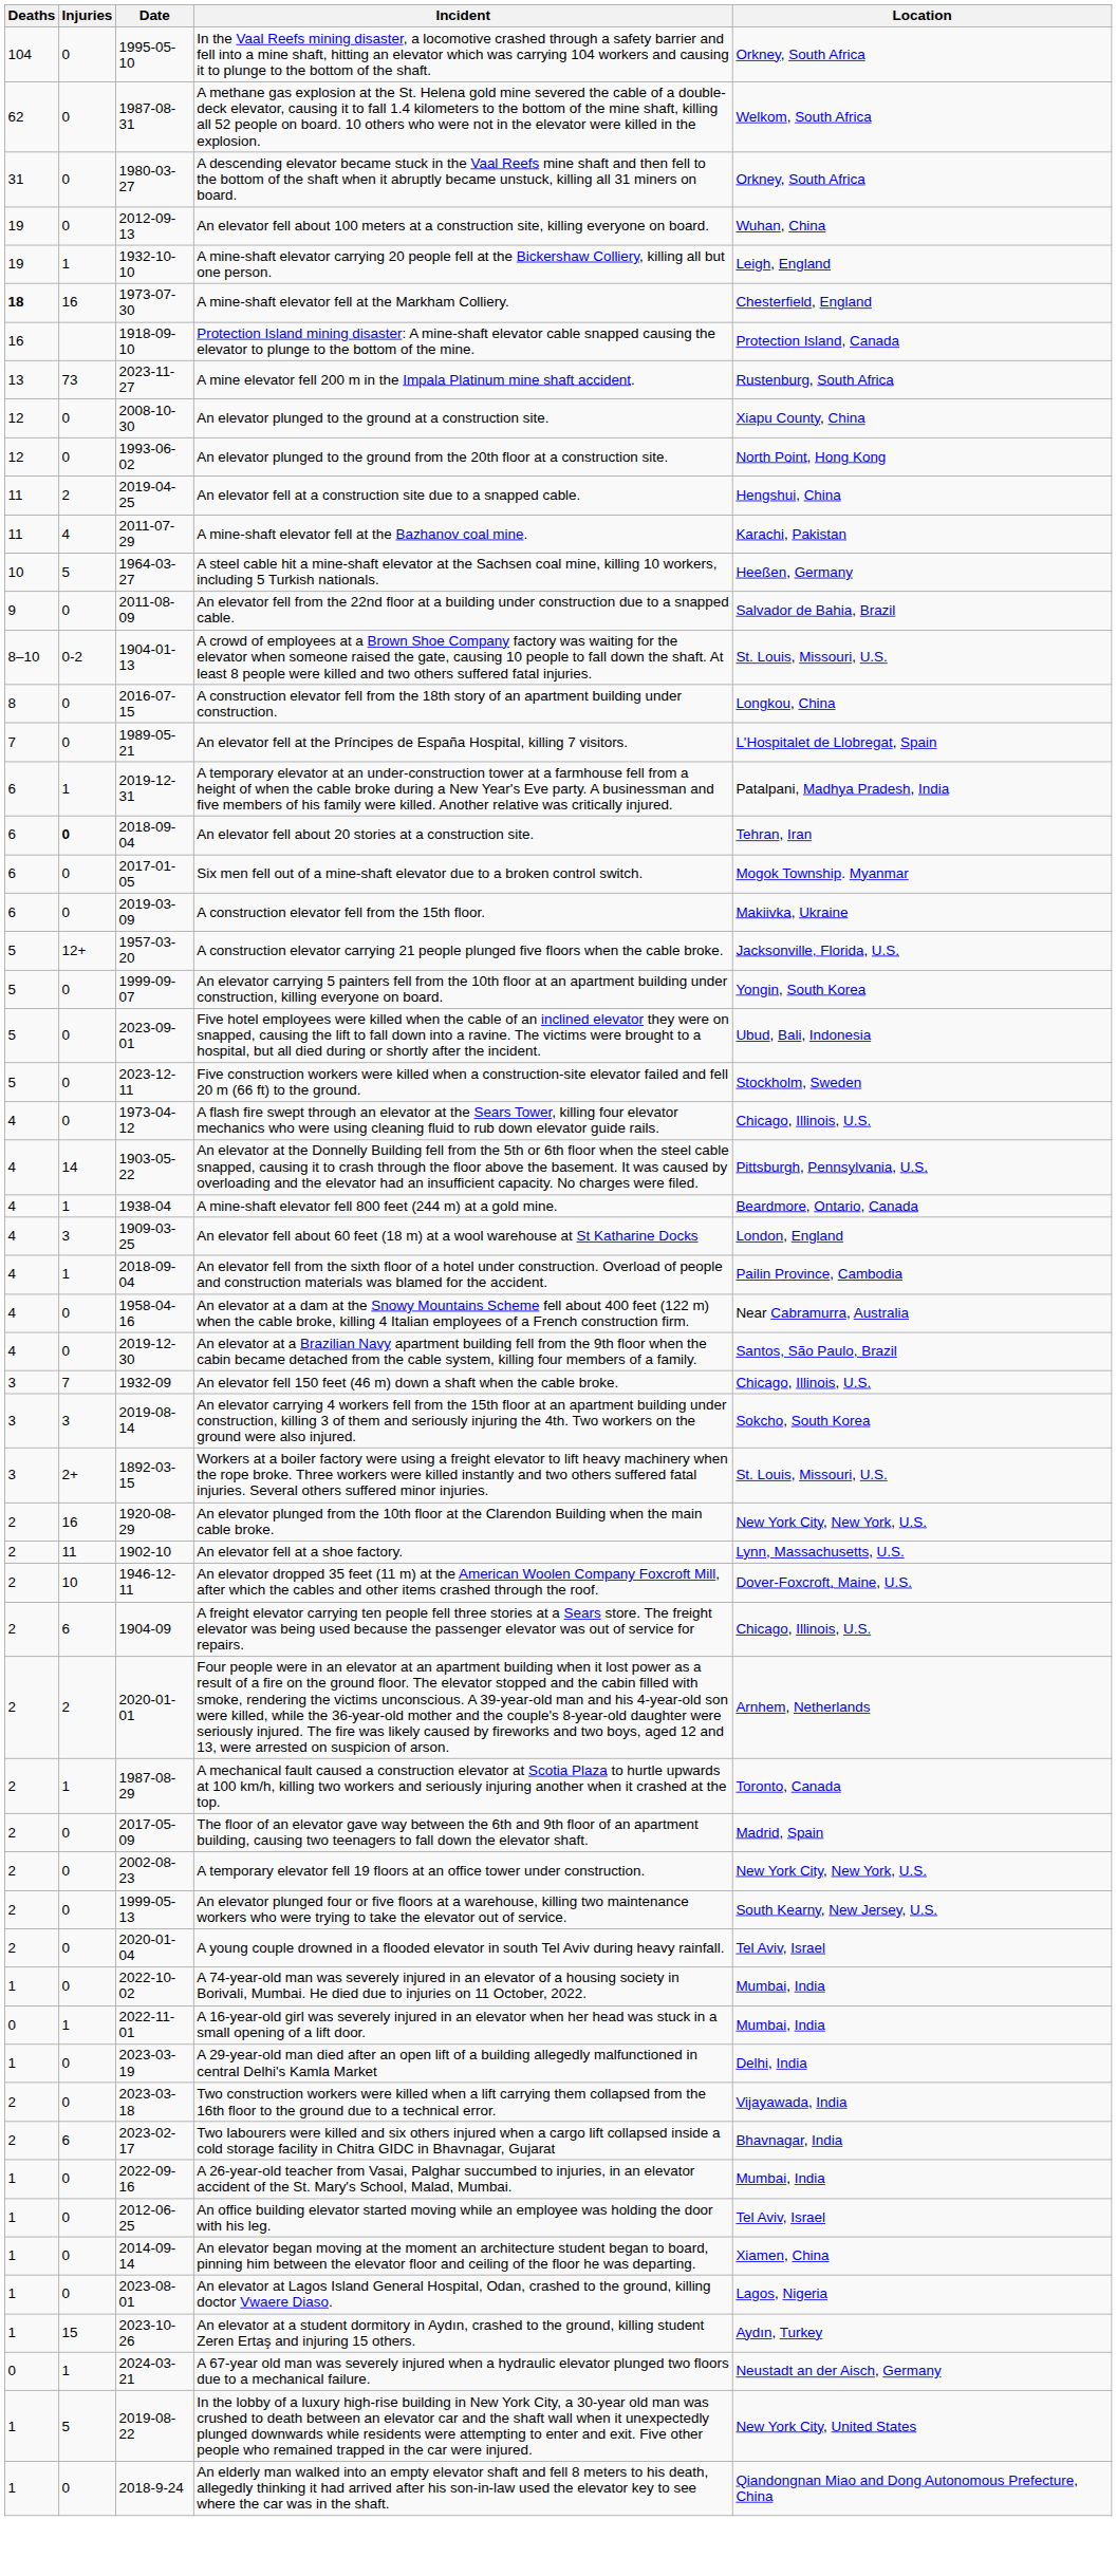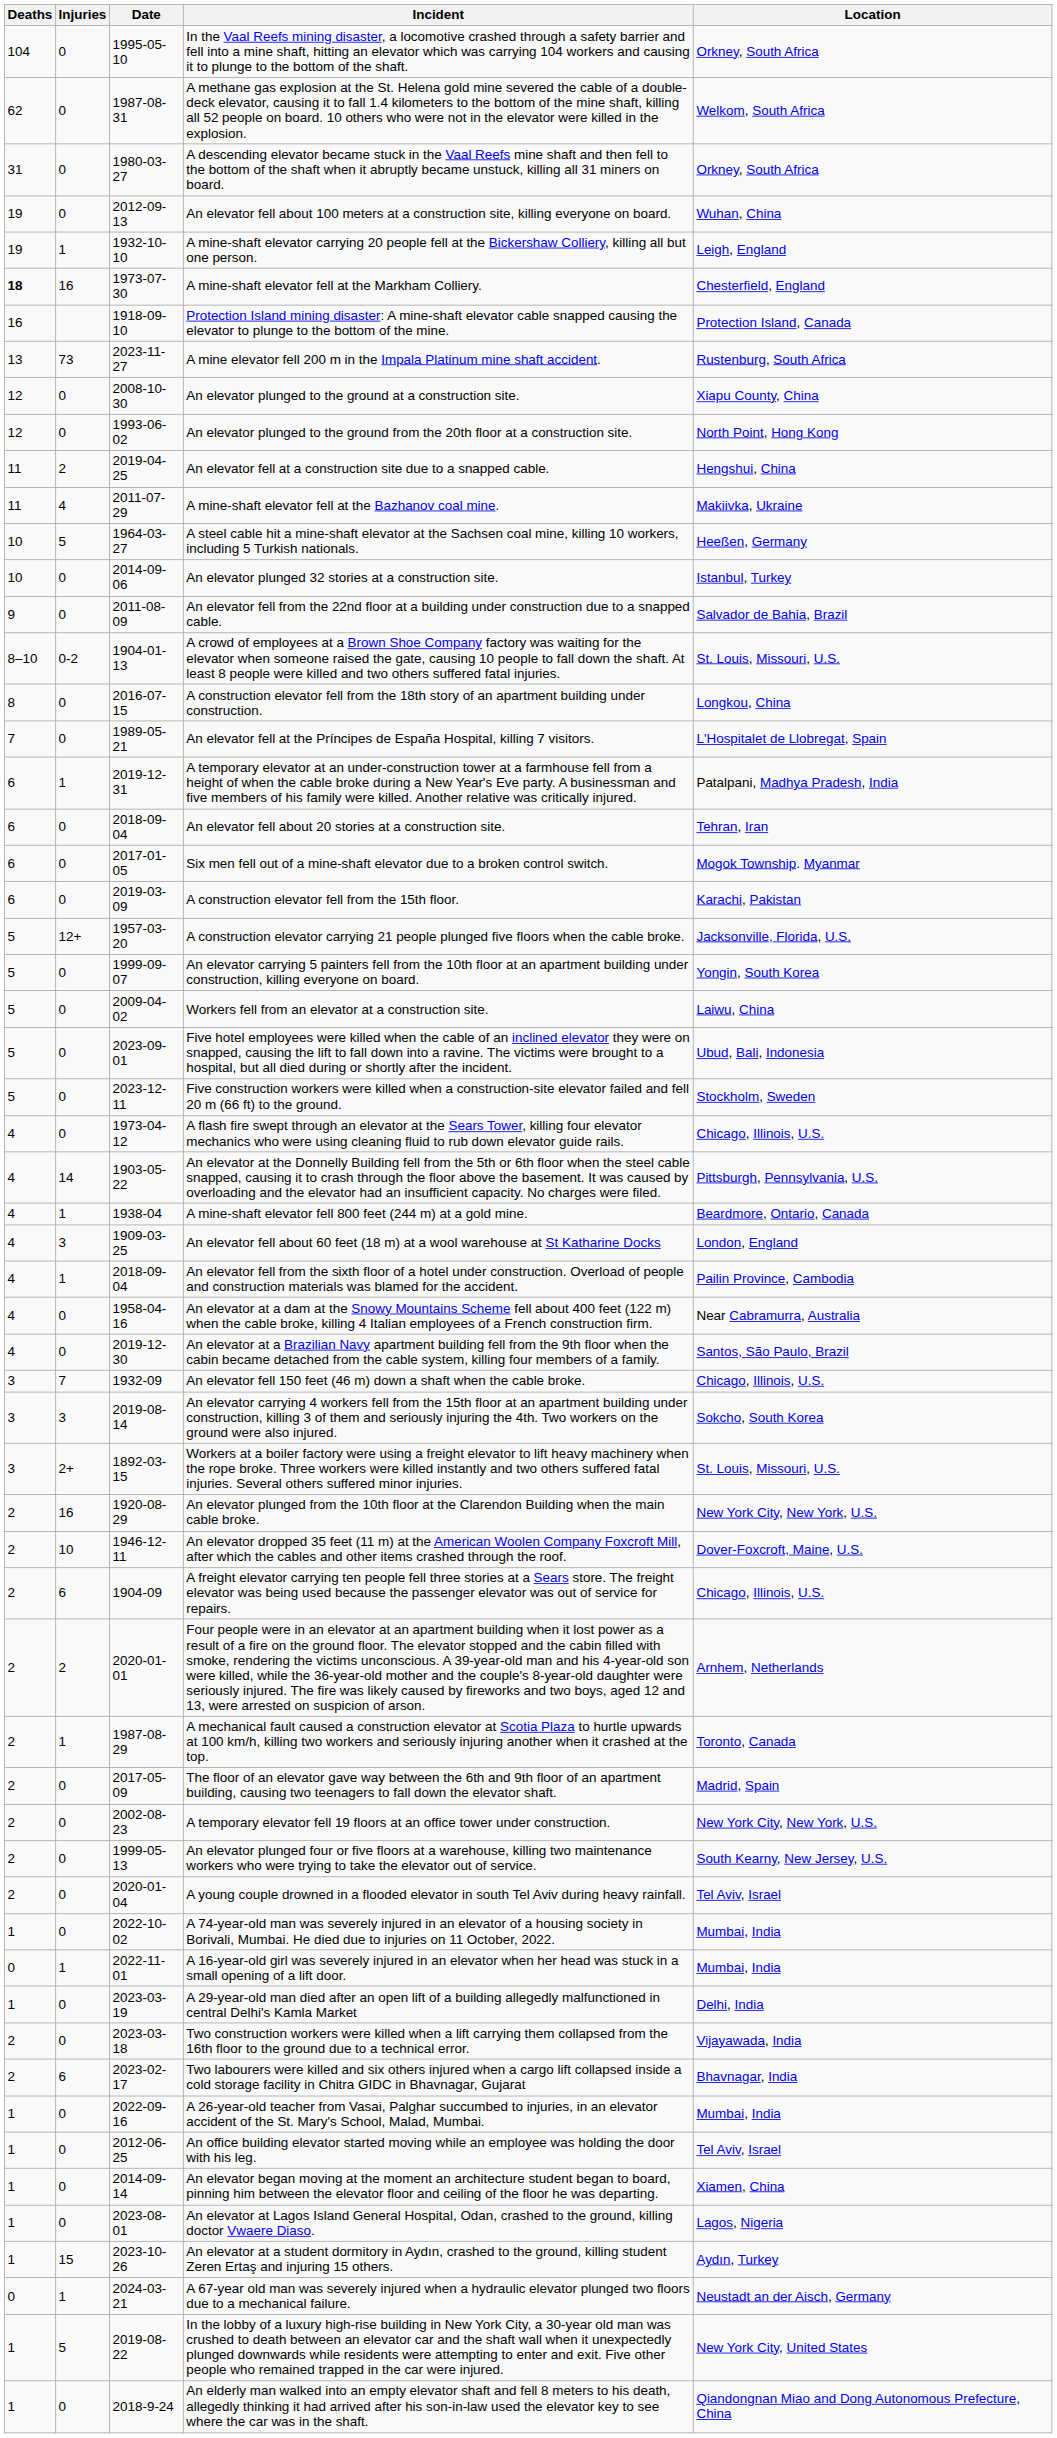A mine-shaft elevator fell at the Bazhanov coal mine. | Location: Karachi, Pakistan -> Makiivka, Ukraine
+ row: 10 | 0 | 2014-09-06 | An elevator plunged 32 stories at a construction site. | Istanbul, Turkey
An elevator fell about 20 stories at a construction site. | Injuries: bold -> normal
A construction elevator fell from the 15th floor. | Location: Makiivka, Ukraine -> Karachi, Pakistan
+ row: 5 | 0 | 2009-04-02 | Workers fell from an elevator at a construction site. | Laiwu, China
- row: 2 | 11 | 1902-10 | An elevator fell at a shoe factory. | Lynn, Massachusetts, U.S.
